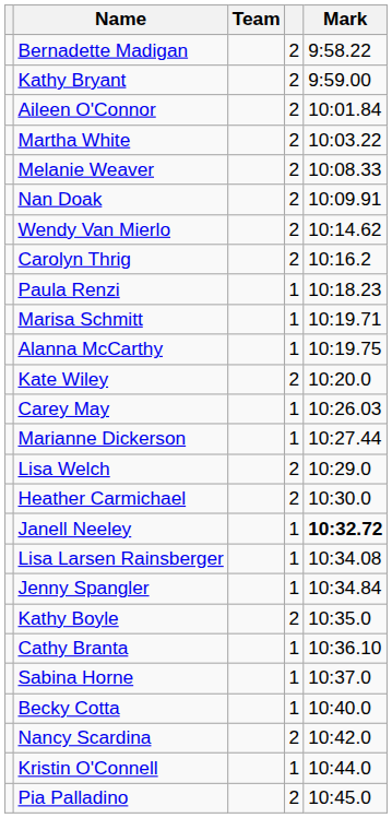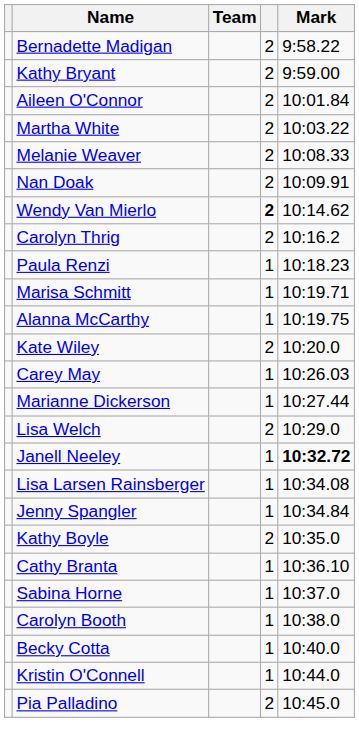Wendy Van Mierlo | column 4: normal -> bold
- row: Heather Carmichael | 2 | 10:30.0
+ row: Carolyn Booth | 1 | 10:38.0
- row: Nancy Scardina | 2 | 10:42.0
